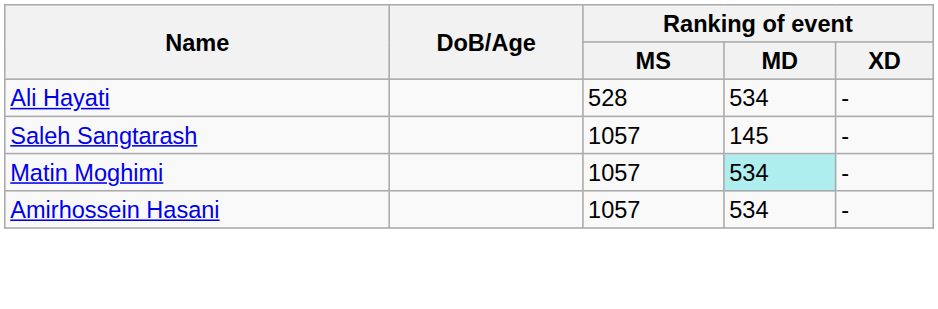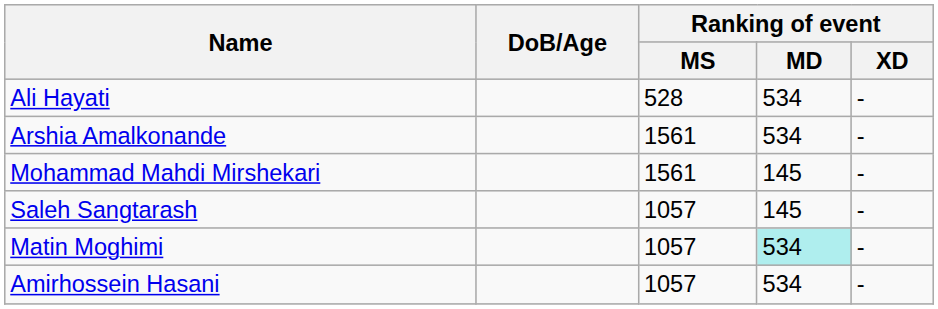+ row: Arshia Amalkonande | 1561 | 534 | -
+ row: Mohammad Mahdi Mirshekari | 1561 | 145 | -
